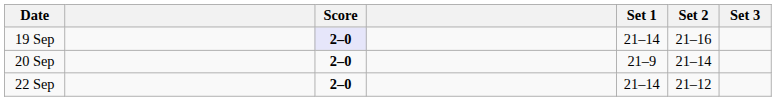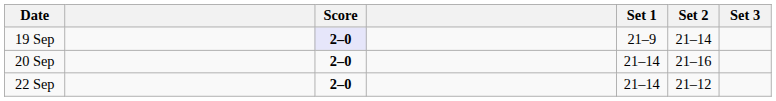19 Sep | Set 1: 21–14 -> 21–9
19 Sep | Set 2: 21–16 -> 21–14
20 Sep | Set 1: 21–9 -> 21–14
20 Sep | Set 2: 21–14 -> 21–16
